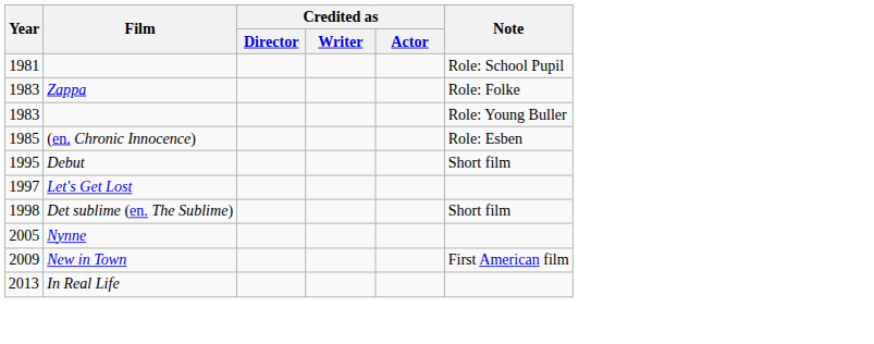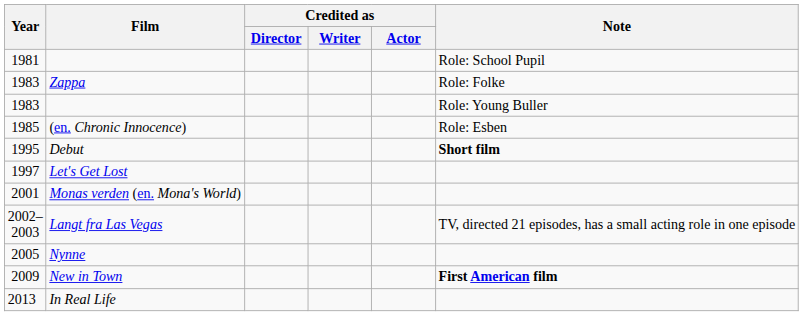Debut | Note: normal -> bold
- row: 1998 | Det sublime (en. The Sublime) | Short film
+ row: 2001 | Monas verden (en. Mona's World)
+ row: 2002–2003 | Langt fra Las Vegas | TV, directed 21 episodes, has a small acting role in one episode
New in Town | Note: normal -> bold
